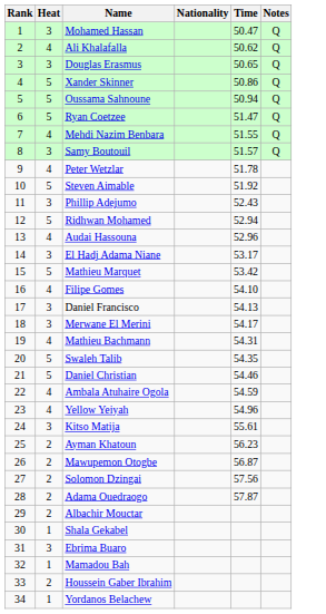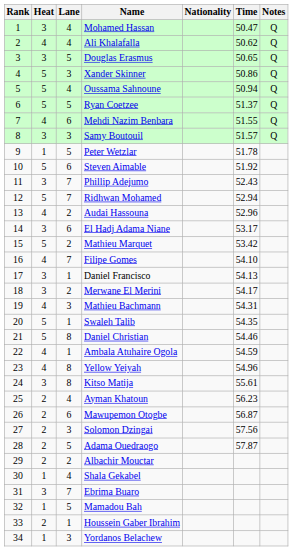+ column: Lane | 4 | 4 | 5 | 3 | 4 | 5 | 6 | 3 | 5 | 6 | 7 | 7 | 2 | 6 | 2 | 7 | 1 | 2 | 3 | 1 | 8 | 1 | 8 | 8 | 4 | 6 | 3 | 5 | 2 | 4 | 7 | 5 | 1 | 3
Ryan Coetzee | Time: 51.47 -> 51.37
Peter Wetzlar | Heat: 4 -> 1
